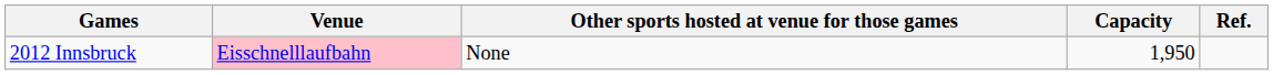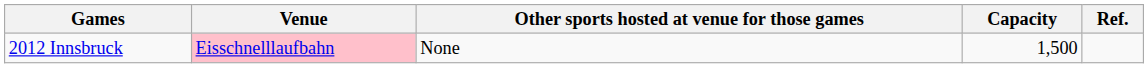2012 Innsbruck | Capacity: 1,950 -> 1,500
